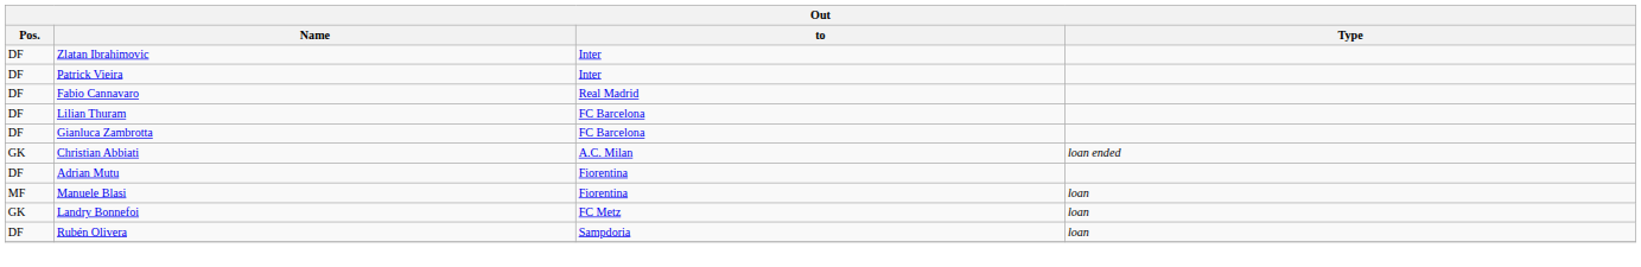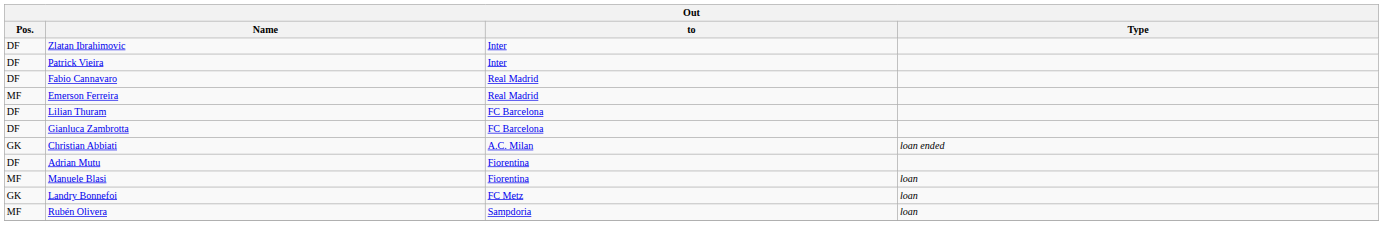+ row: MF | Emerson Ferreira | Real Madrid
Rubén Olivera | Pos.: DF -> MF
